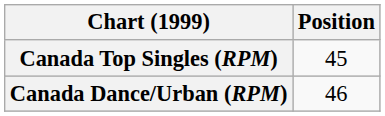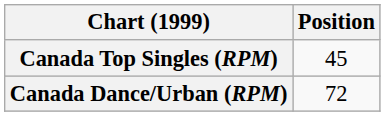Canada Dance/Urban (RPM) | Position: 46 -> 72
